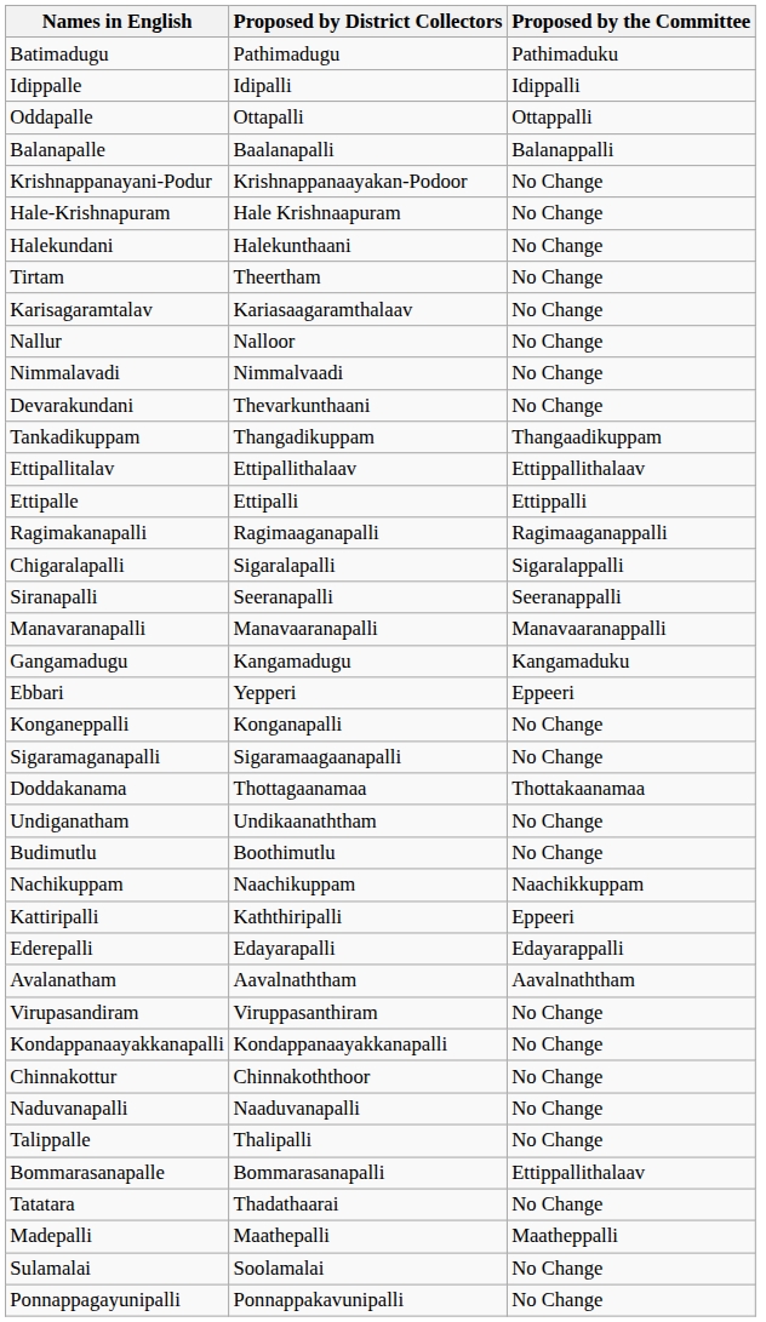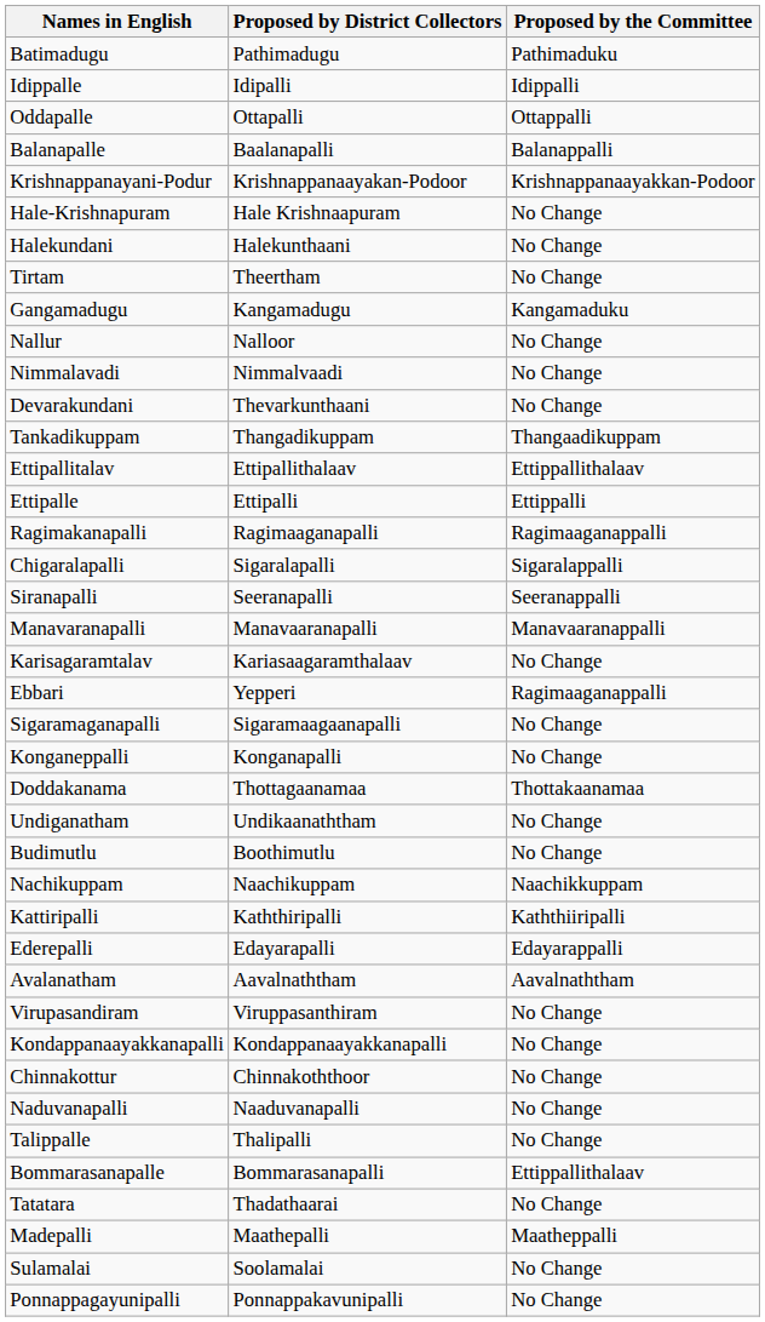Krishnappanayani-Podur | Proposed by the Committee: No Change -> Krishnappanaayakkan-Podoor
rows swapped: Karisagaramtalav <-> Gangamadugu
Ebbari | Proposed by the Committee: Eppeeri -> Ragimaaganappalli
rows swapped: Konganeppalli <-> Sigaramaganapalli
Kattiripalli | Proposed by the Committee: Eppeeri -> Kaththiiripalli
